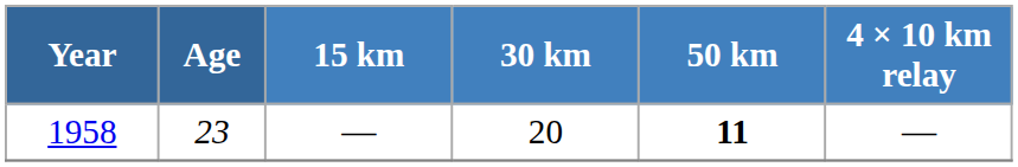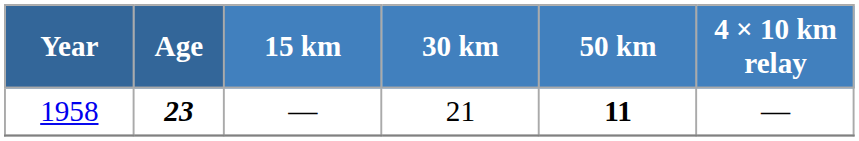1958 | Age: normal -> bold
1958 | 30 km: 20 -> 21
